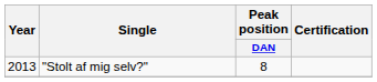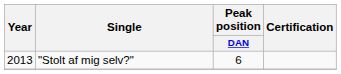"Stolt af mig selv?" | Peak position / DAN: 8 -> 6
